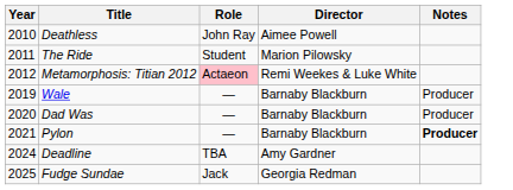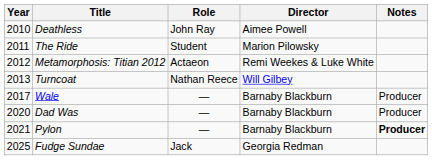Metamorphosis: Titian 2012 | Role: pink background -> no background
+ row: 2013 | Turncoat | Nathan Reece | Will Gilbey
Wale | Year: 2019 -> 2017
- row: 2024 | Deadline | TBA | Amy Gardner
